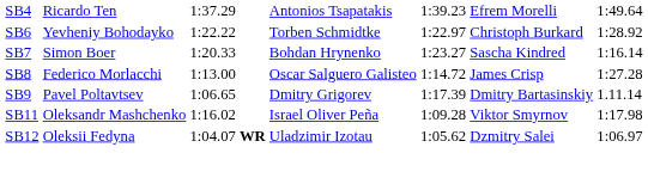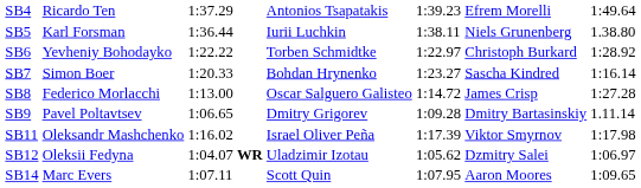+ row: SB5 | Karl Forsman | 1:36.44 | Iurii Luchkin | 1:38.11 | Niels Grunenberg | 1.38.80
SB9 | column 5: 1:17.39 -> 1:09.28
SB11 | column 5: 1:09.28 -> 1:17.39
+ row: SB14 | Marc Evers | 1:07.11 | Scott Quin | 1:07.95 | Aaron Moores | 1:09.65
